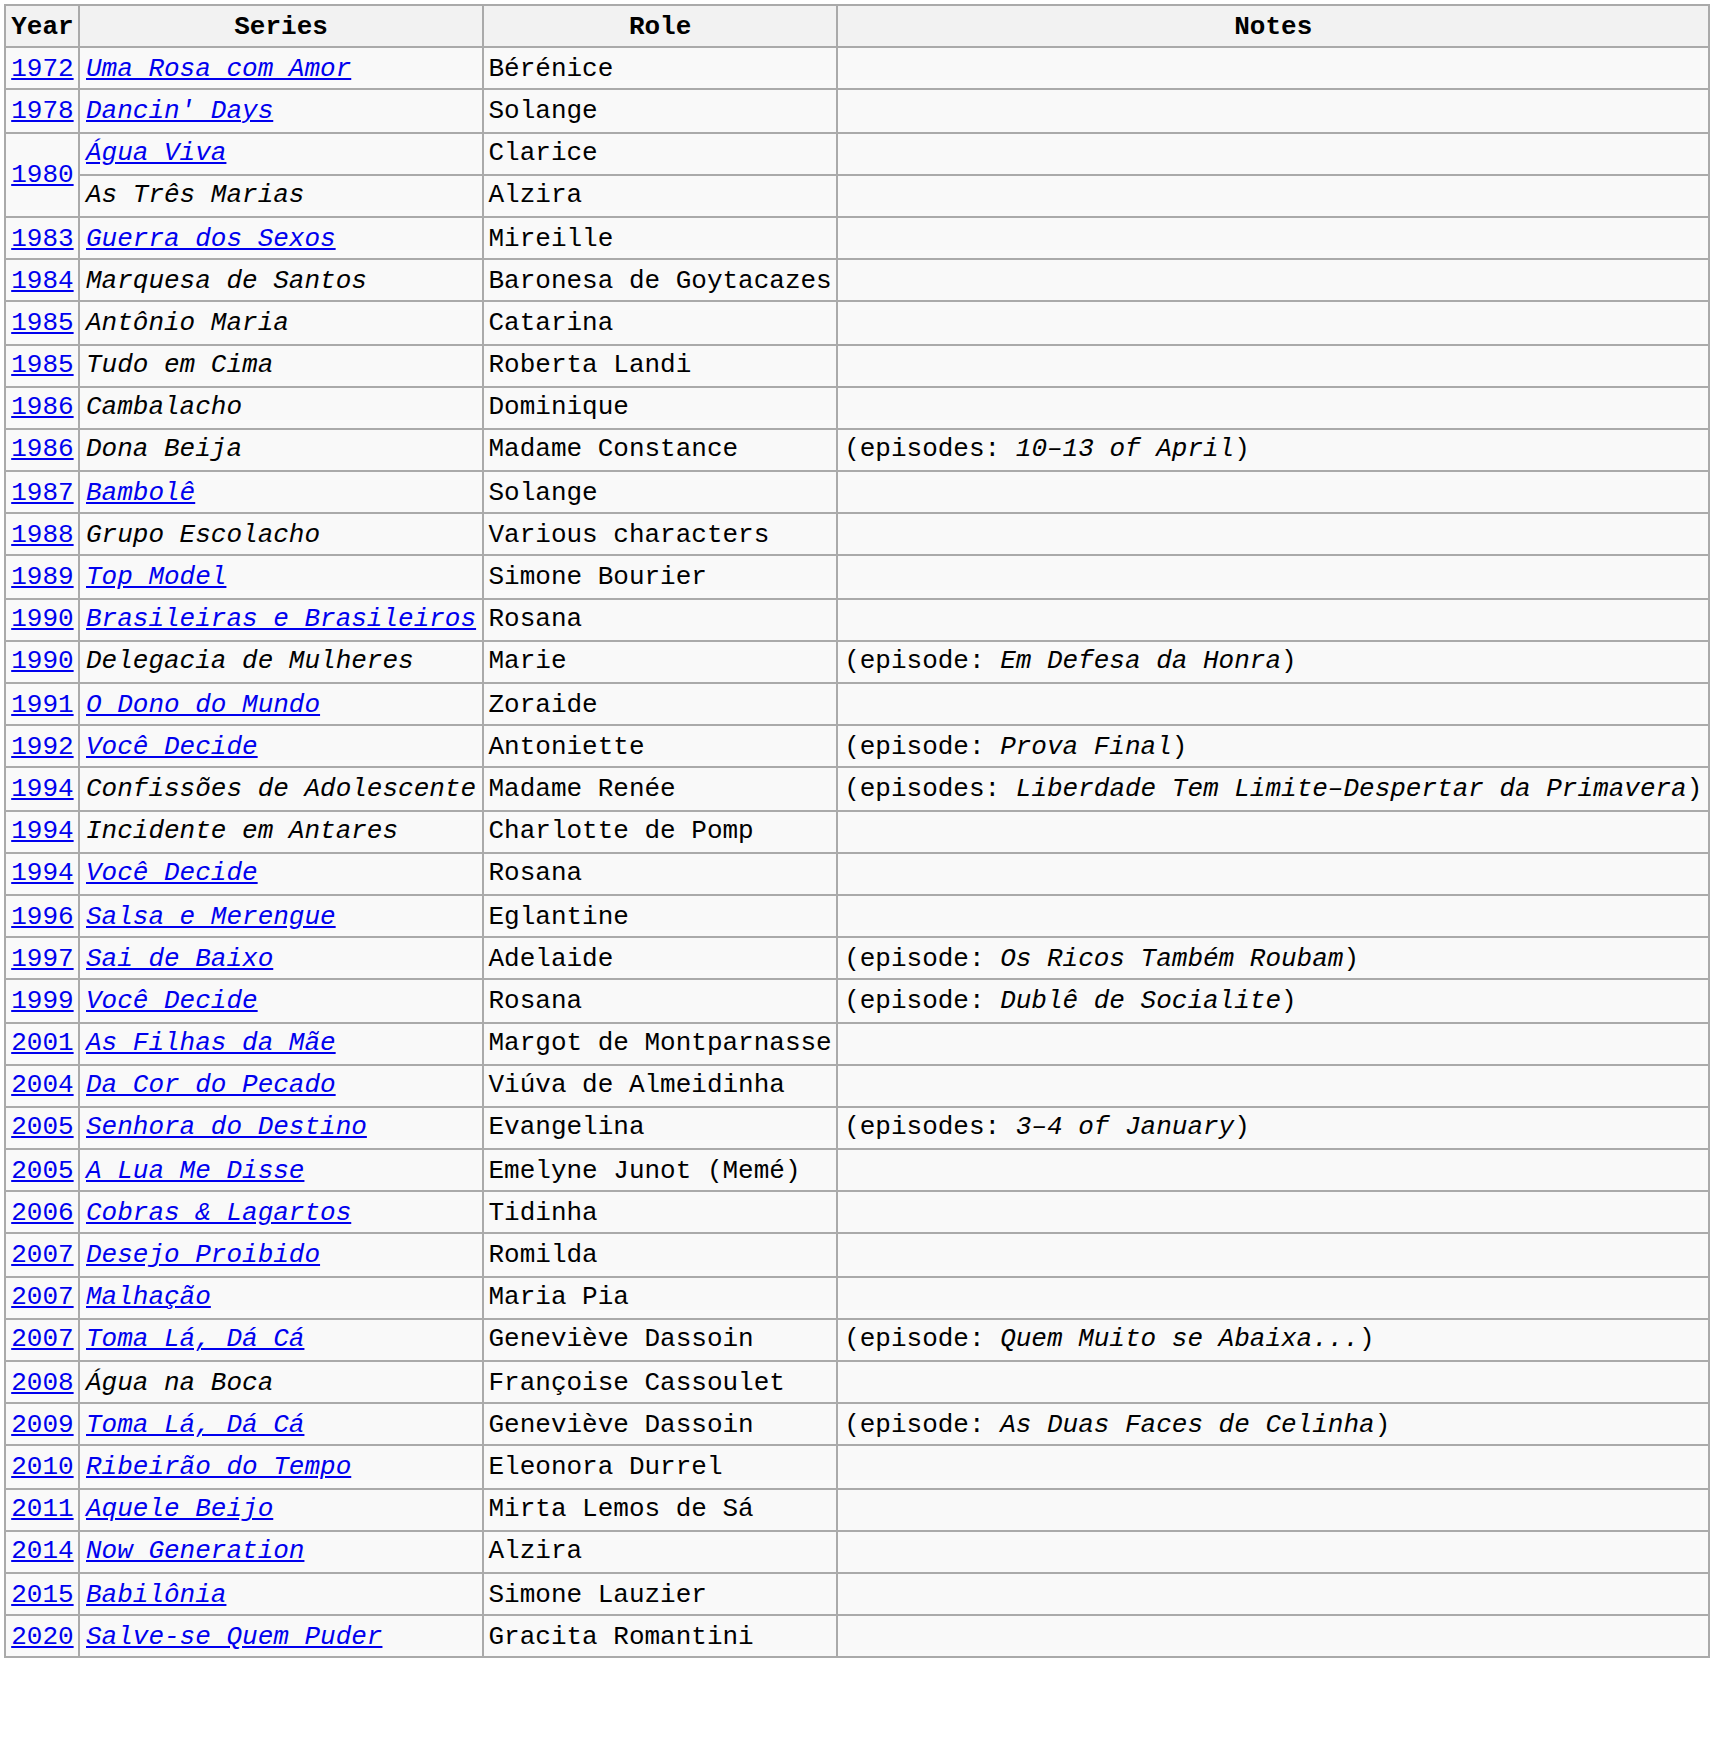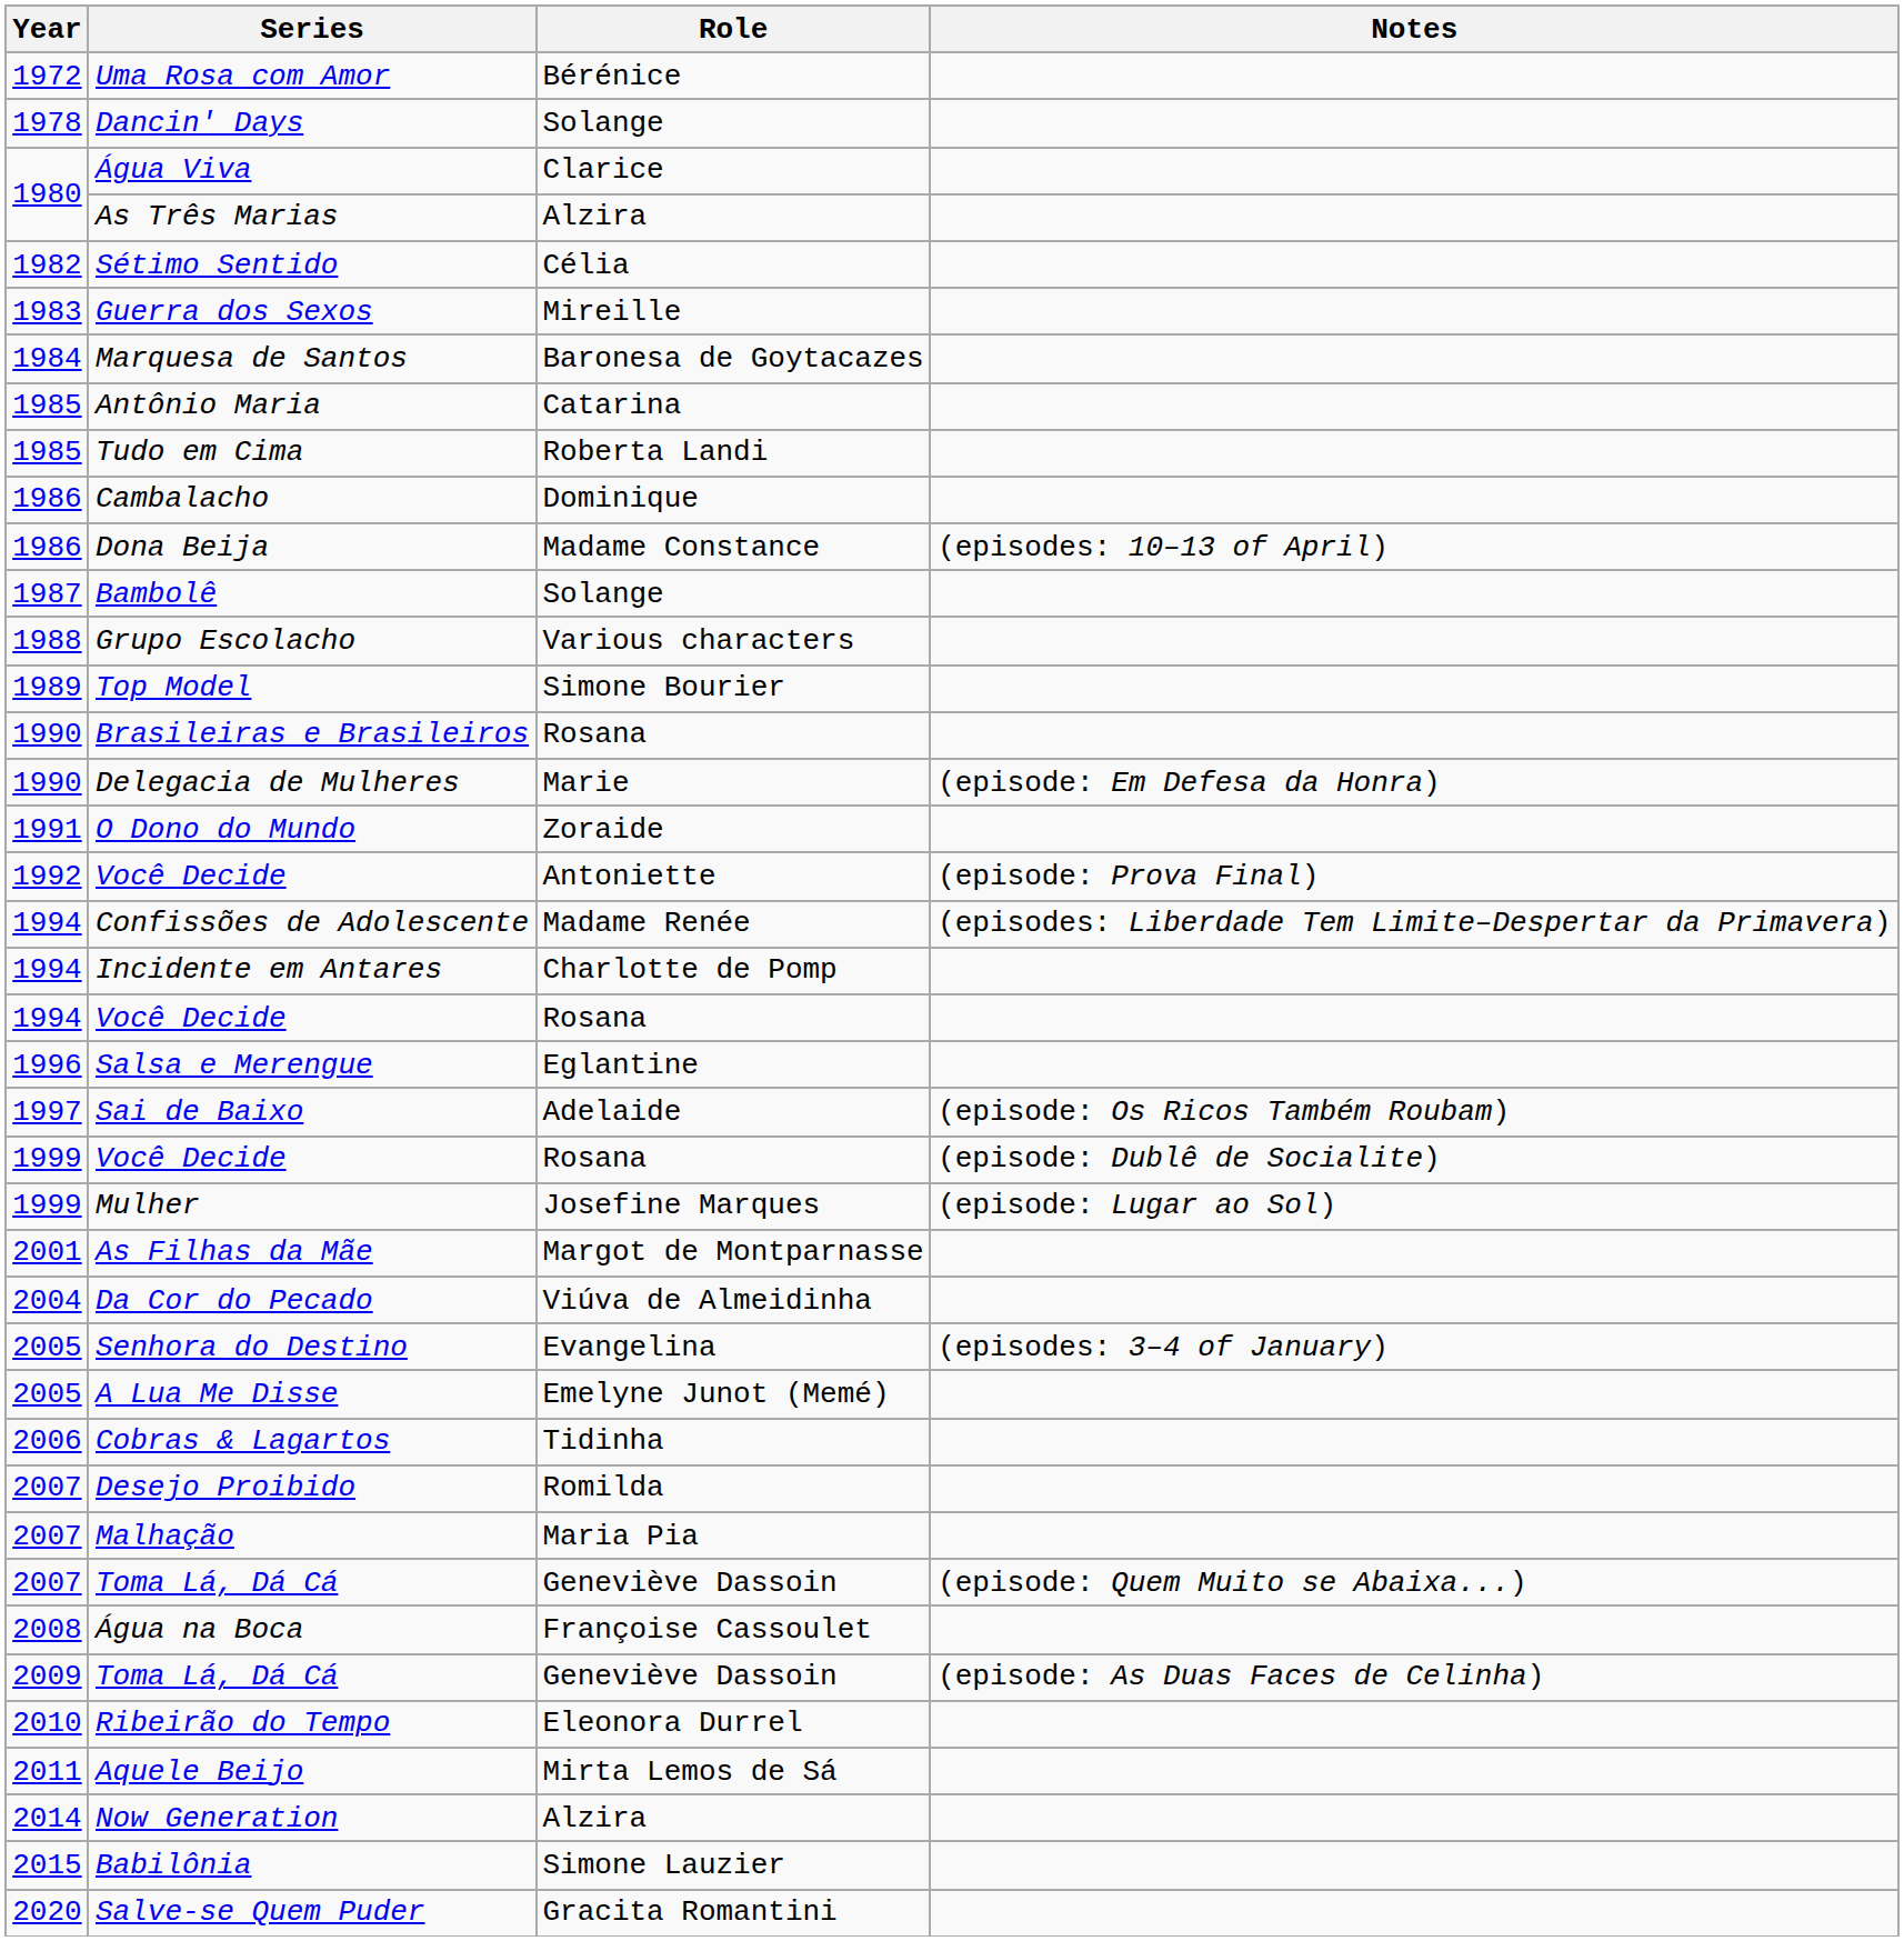+ row: 1982 | Sétimo Sentido | Célia
+ row: 1999 | Mulher | Josefine Marques | (episode: Lugar ao Sol)
